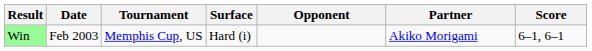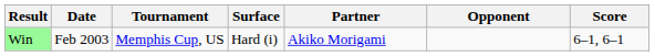columns swapped: Partner <-> Opponent
